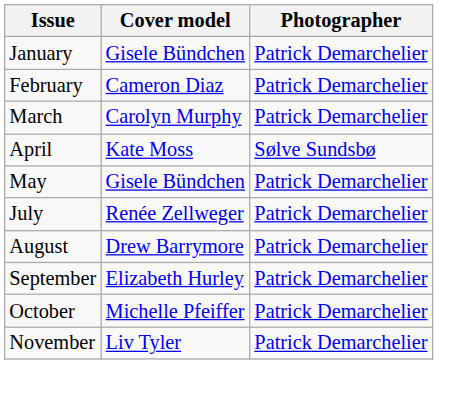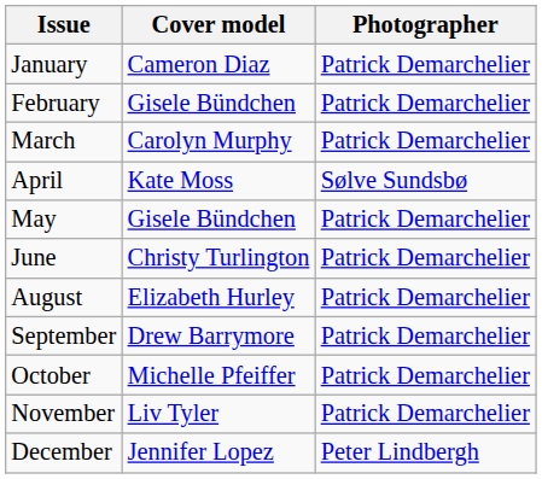January | Cover model: Gisele Bündchen -> Cameron Diaz
February | Cover model: Cameron Diaz -> Gisele Bündchen
+ row: June | Christy Turlington | Patrick Demarchelier
- row: July | Renée Zellweger | Patrick Demarchelier
August | Cover model: Drew Barrymore -> Elizabeth Hurley
September | Cover model: Elizabeth Hurley -> Drew Barrymore
+ row: December | Jennifer Lopez | Peter Lindbergh
